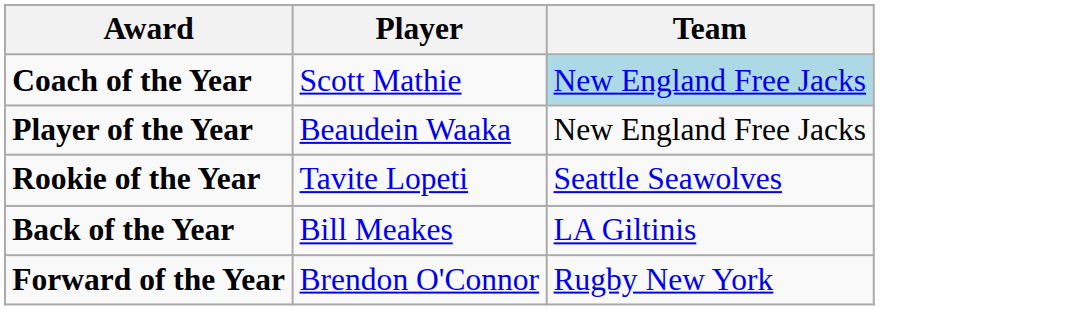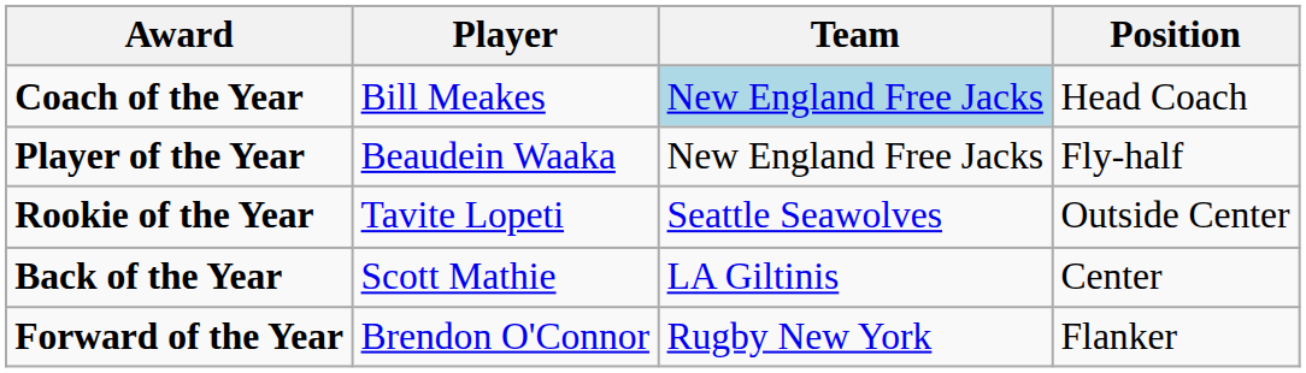+ column: Position | Head Coach | Fly-half | Outside Center | Center | Flanker
Coach of the Year | Player: Scott Mathie -> Bill Meakes
Back of the Year | Player: Bill Meakes -> Scott Mathie
